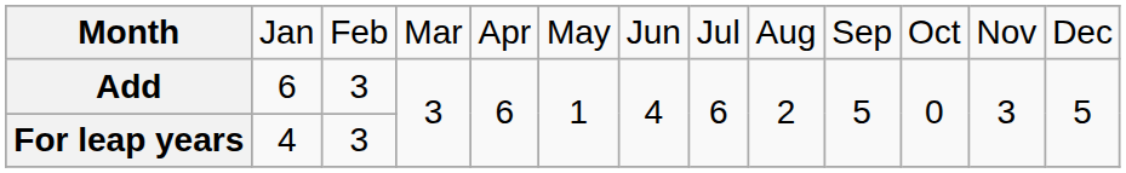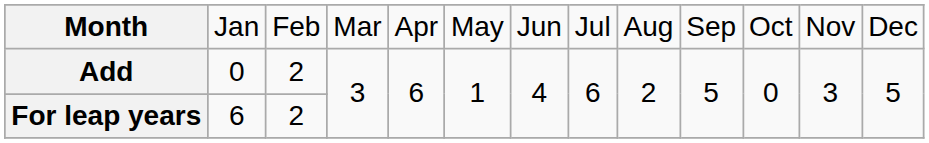Add | column 2: 6 -> 0
Add | column 3: 3 -> 2
For leap years | column 2: 4 -> 6
For leap years | column 3: 3 -> 2
